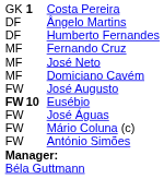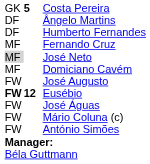Costa Pereira | column 2: 1 -> 5
José Neto | column 1: no background -> lightgrey background
Eusébio | column 2: 10 -> 12
